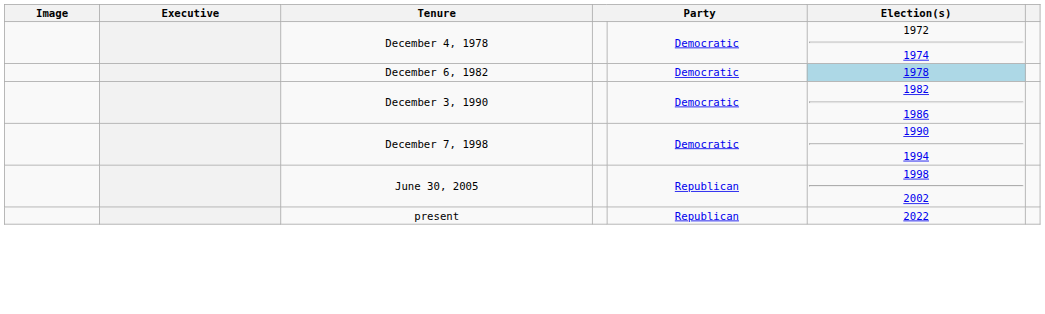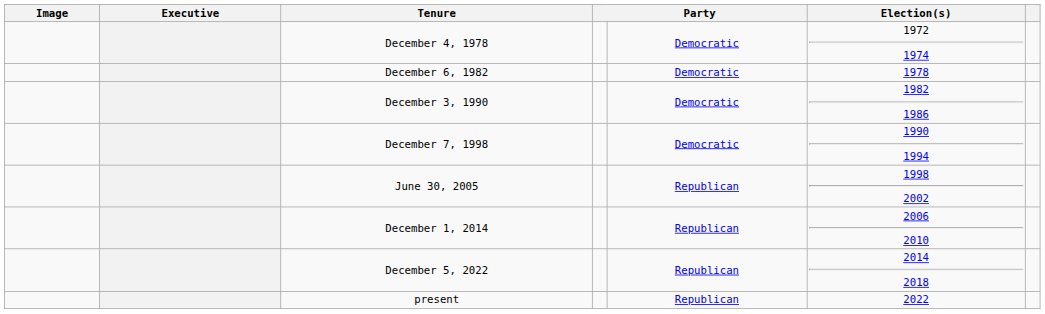December 6, 1982 | Election(s): lightblue background -> no background
+ row: December 1, 2014 | Republican | 2006 2010
+ row: December 5, 2022 | Republican | 2014 2018
